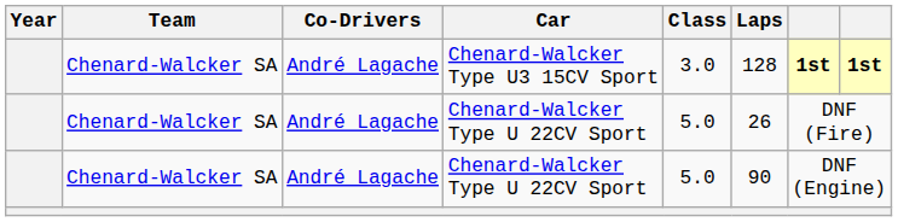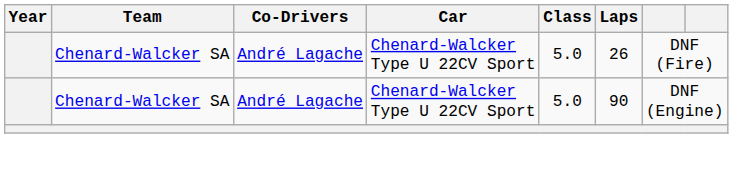- row: Chenard-Walcker SA | André Lagache | Chenard-Walcker Type U3 15CV Sport | 3.0 | 128 | 1st | 1st
